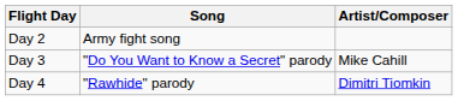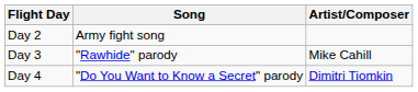Day 3 | Song: "Do You Want to Know a Secret" parody -> "Rawhide" parody
Day 4 | Song: "Rawhide" parody -> "Do You Want to Know a Secret" parody
